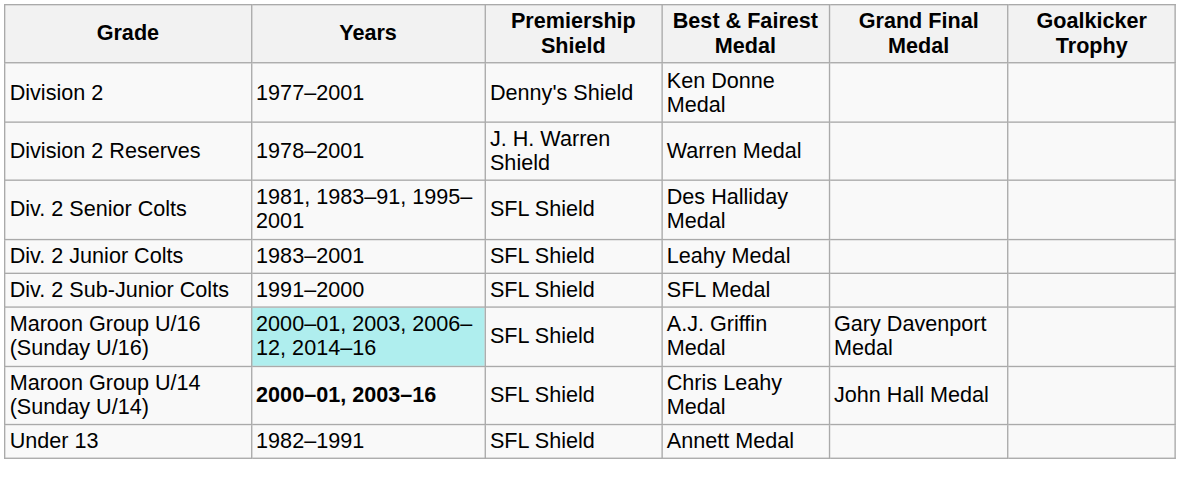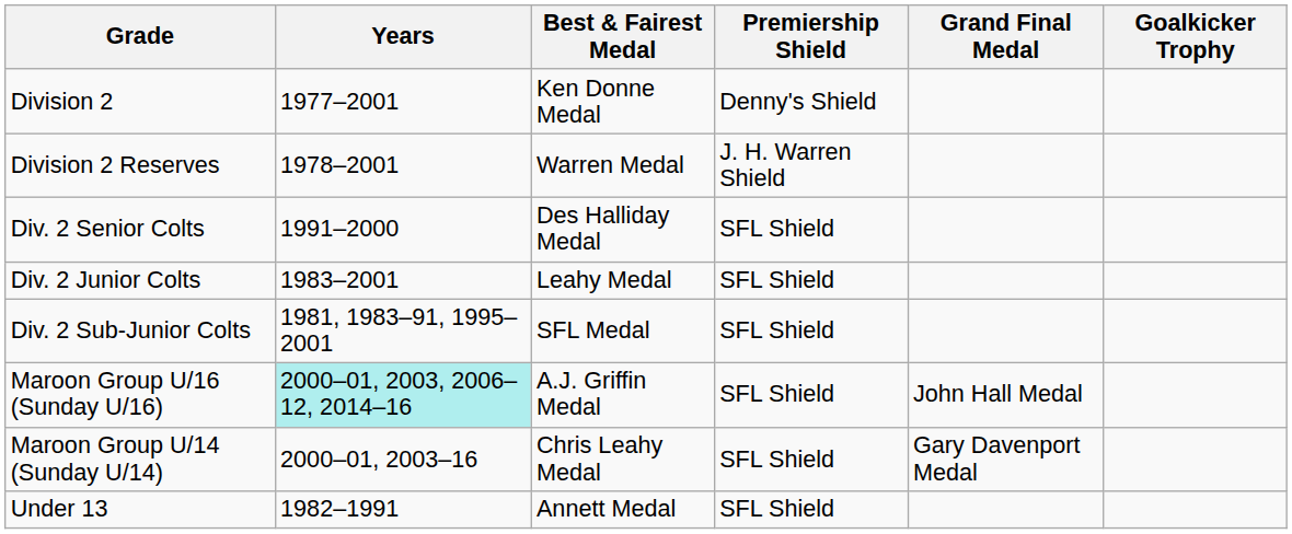columns swapped: Premiership Shield <-> Best & Fairest Medal
Div. 2 Senior Colts | Years: 1981, 1983–91, 1995–2001 -> 1991–2000
Div. 2 Sub-Junior Colts | Years: 1991–2000 -> 1981, 1983–91, 1995–2001
Maroon Group U/16 (Sunday U/16) | Grand Final Medal: Gary Davenport Medal -> John Hall Medal
Maroon Group U/14 (Sunday U/14) | Years: bold -> normal
Maroon Group U/14 (Sunday U/14) | Grand Final Medal: John Hall Medal -> Gary Davenport Medal
